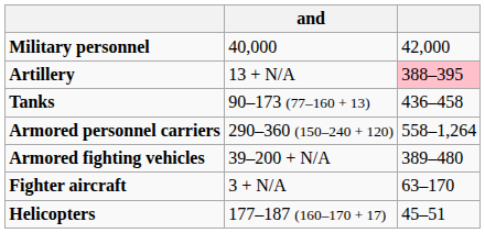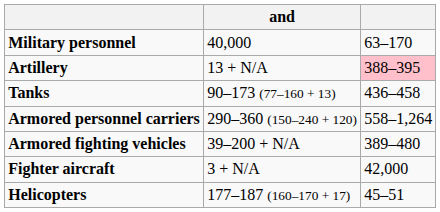Military personnel | column 3: 42,000 -> 63–170
Fighter aircraft | column 3: 63–170 -> 42,000
